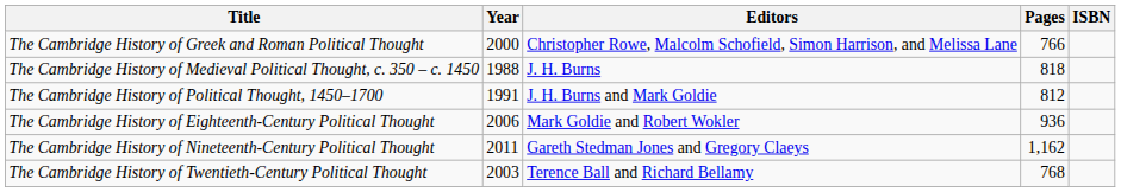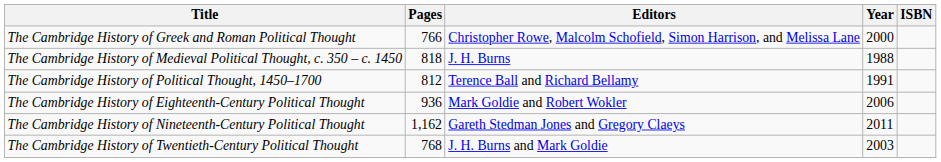columns swapped: Year <-> Pages
The Cambridge History of Political Thought, 1450–1700 | Editors: J. H. Burns and Mark Goldie -> Terence Ball and Richard Bellamy
The Cambridge History of Twentieth-Century Political Thought | Editors: Terence Ball and Richard Bellamy -> J. H. Burns and Mark Goldie
